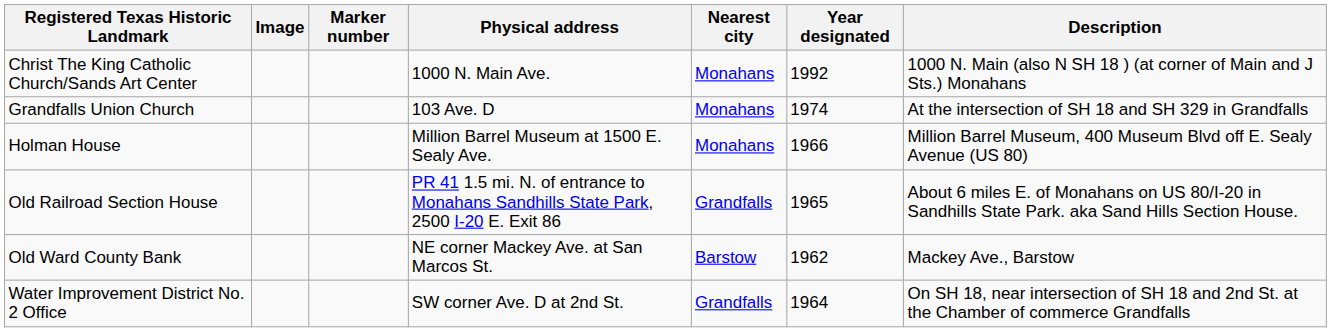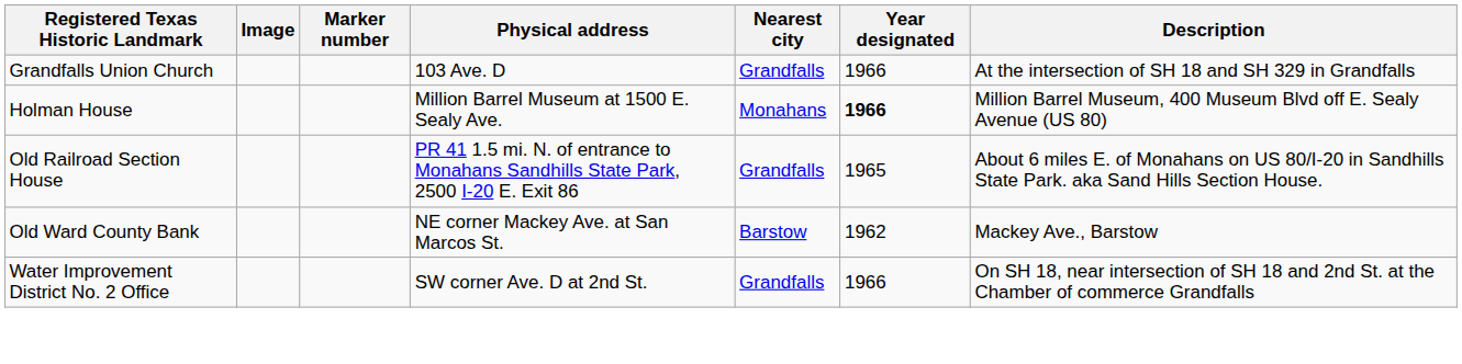- row: Christ The King Catholic Church/Sands Art Center | 1000 N. Main Ave. | Monahans | 1992 | 1000 N. Main (also N SH 18 ) (at corner of Main and J Sts.) Monahans
Grandfalls Union Church | Nearest city: Monahans -> Grandfalls
Grandfalls Union Church | Year designated: 1974 -> 1966
Holman House | Year designated: normal -> bold
Water Improvement District No. 2 Office | Year designated: 1964 -> 1966
